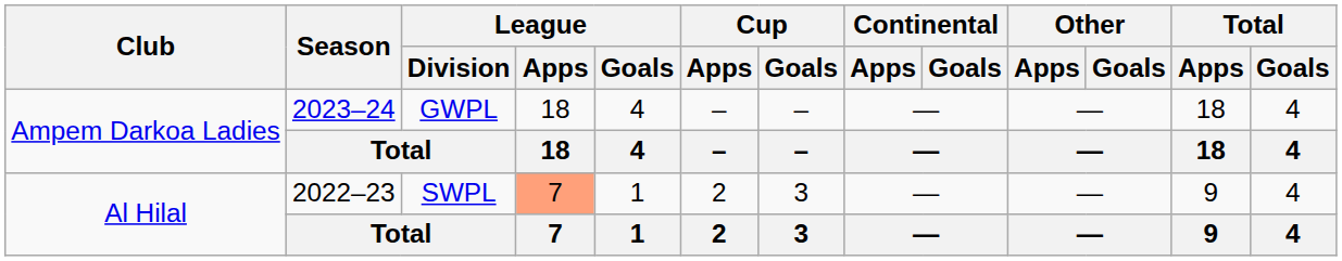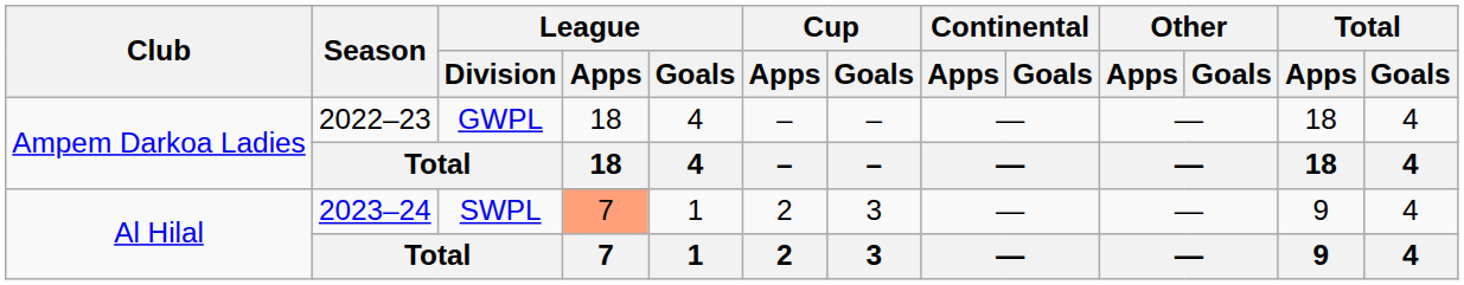Ampem Darkoa Ladies / GWPL | Season: 2023–24 -> 2022–23
Al Hilal / SWPL | Season: 2022–23 -> 2023–24
